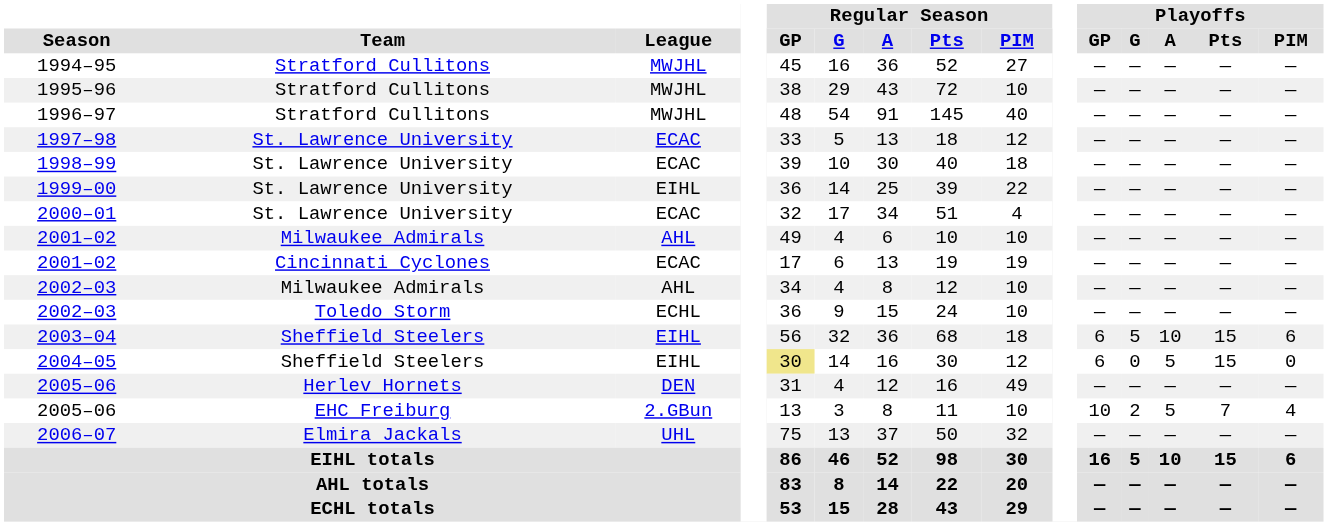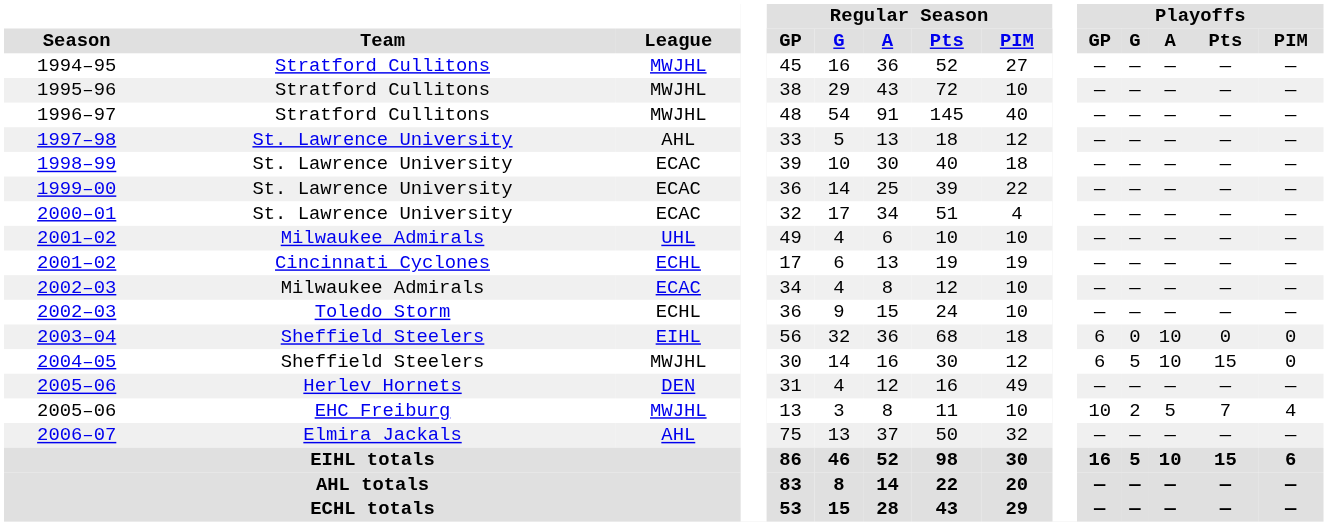1997–98 | League: ECAC -> AHL
1999–00 | League: EIHL -> ECAC
2001–02 / Milwaukee Admirals | League: AHL -> UHL
2001–02 / Cincinnati Cyclones | League: ECAC -> ECHL
2002–03 / Milwaukee Admirals | League: AHL -> ECAC
2003–04 | Playoffs / G: 5 -> 0
2003–04 | Playoffs / Pts: 15 -> 0
2003–04 | Playoffs / PIM: 6 -> 0
2004–05 | League: EIHL -> MWJHL
2004–05 | Regular Season / GP: khaki background -> no background
2004–05 | Playoffs / G: 0 -> 5
2004–05 | Playoffs / A: 5 -> 10
2005–06 / EHC Freiburg | League: 2.GBun -> MWJHL
2006–07 | League: UHL -> AHL
